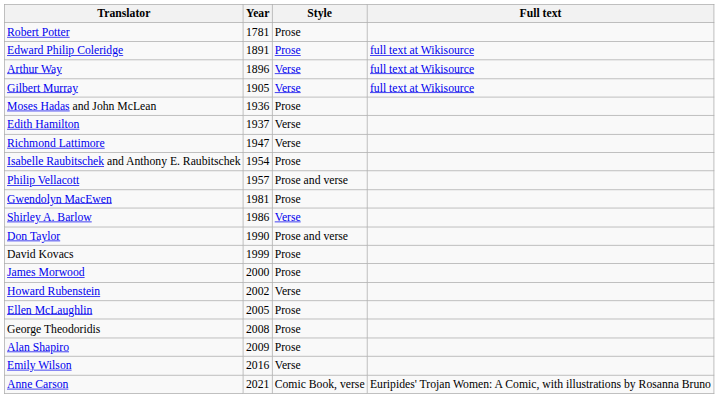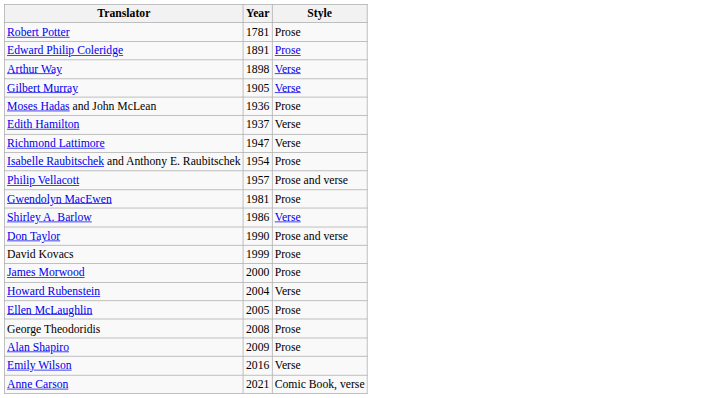- column: Full text | full text at Wikisource | full text at Wikisource | full text at Wikisource | Euripides' Trojan Women: A Comic, with illustrations by Rosanna Bruno
Arthur Way | Year: 1896 -> 1898
Howard Rubenstein | Year: 2002 -> 2004
